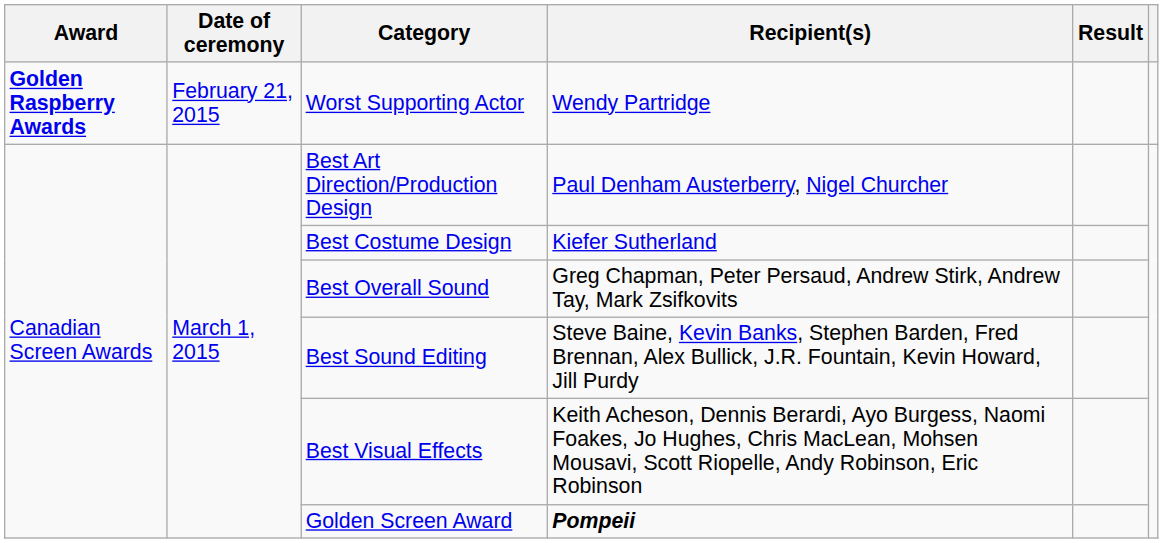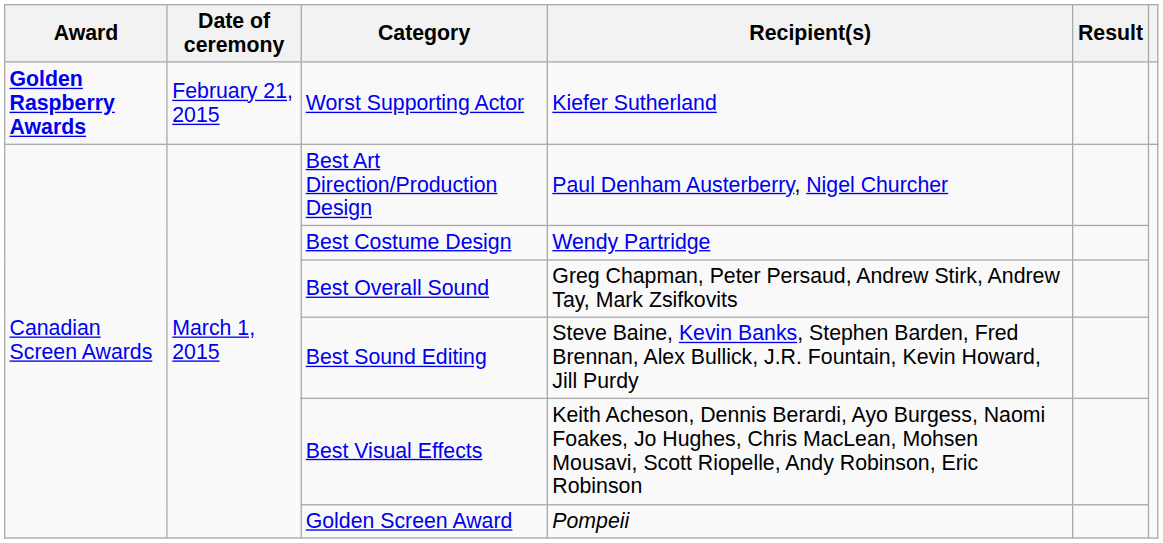Worst Supporting Actor | Recipient(s): Wendy Partridge -> Kiefer Sutherland
Best Costume Design | Recipient(s): Kiefer Sutherland -> Wendy Partridge
Golden Screen Award | Recipient(s): bold -> normal
